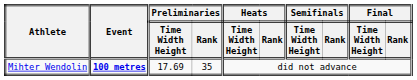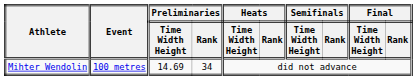Mihter Wendolin | Event: bold -> normal
Mihter Wendolin | Preliminaries / Time Width Height: 17.69 -> 14.69
Mihter Wendolin | Preliminaries / Rank: 35 -> 34
